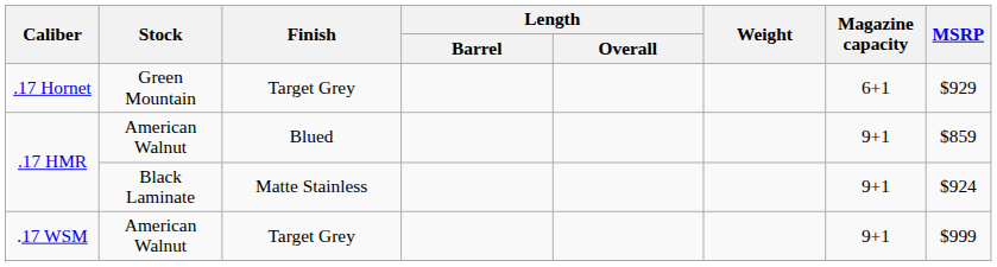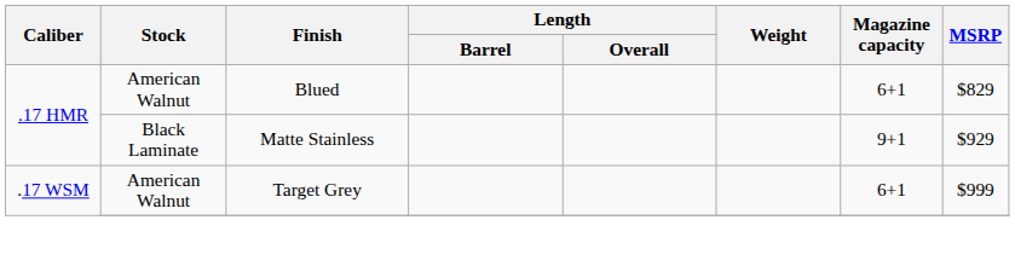- row: .17 Hornet | Green Mountain | Target Grey | 6+1 | $929
.17 HMR / American Walnut | Magazine capacity: 9+1 -> 6+1
.17 HMR / American Walnut | MSRP: $859 -> $829
.17 HMR / Black Laminate | MSRP: $924 -> $929
.17 WSM / American Walnut | Magazine capacity: 9+1 -> 6+1
